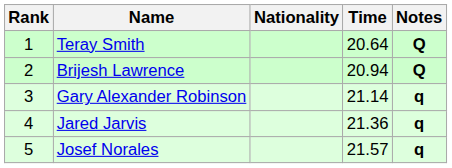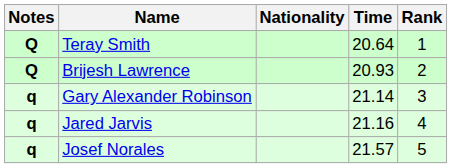columns swapped: Rank <-> Notes
Brijesh Lawrence | Time: 20.94 -> 20.93
Jared Jarvis | Time: 21.36 -> 21.16
